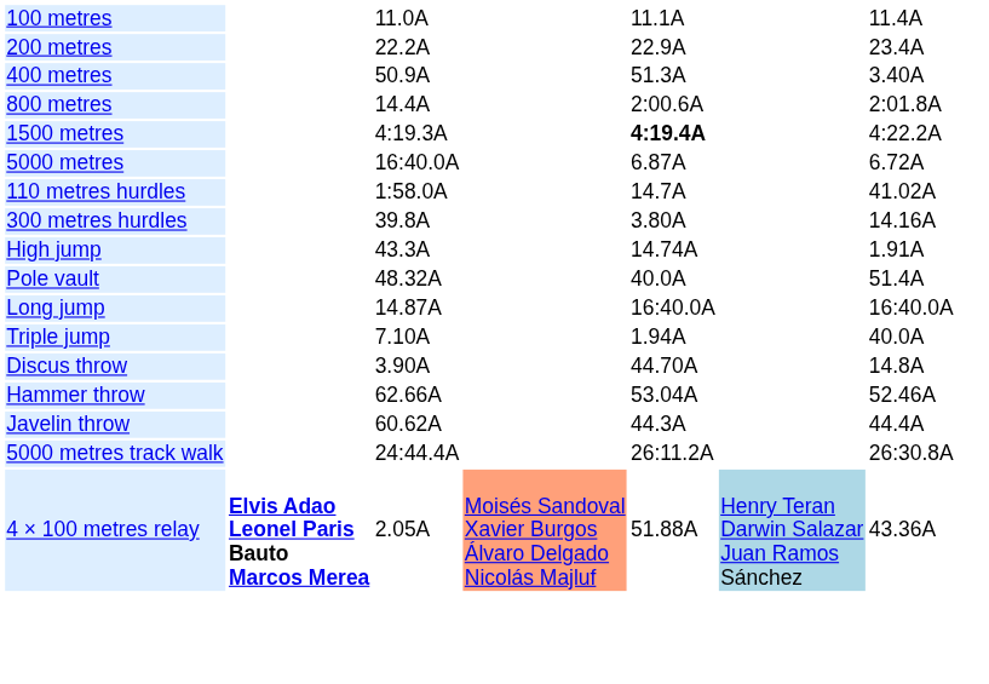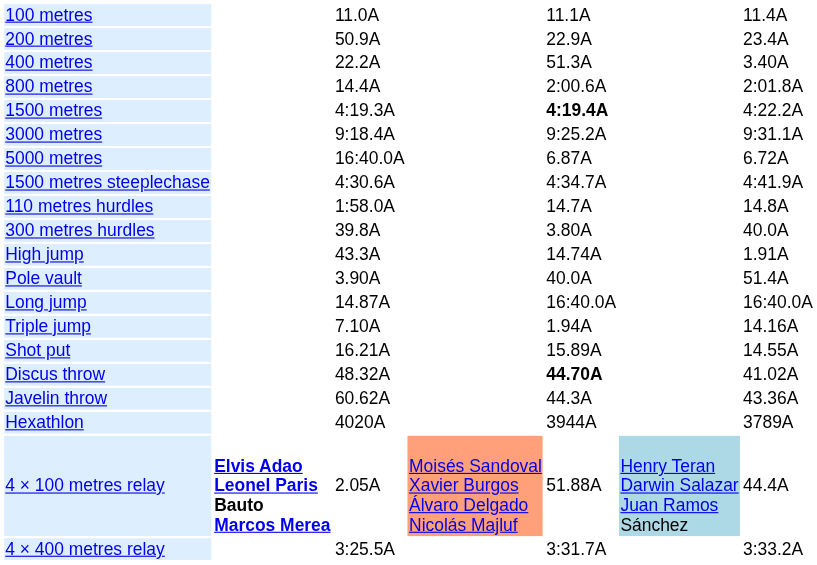200 metres | column 3: 22.2A -> 50.9A
400 metres | column 3: 50.9A -> 22.2A
+ row: 3000 metres | 9:18.4A | 9:25.2A | 9:31.1A
+ row: 1500 metres steeplechase | 4:30.6A | 4:34.7A | 4:41.9A
110 metres hurdles | column 7: 41.02A -> 14.8A
300 metres hurdles | column 7: 14.16A -> 40.0A
Pole vault | column 3: 48.32A -> 3.90A
Triple jump | column 7: 40.0A -> 14.16A
+ row: Shot put | 16.21A | 15.89A | 14.55A
Discus throw | column 3: 3.90A -> 48.32A
Discus throw | column 5: normal -> bold
Discus throw | column 7: 14.8A -> 41.02A
- row: Hammer throw | 62.66A | 53.04A | 52.46A
Javelin throw | column 7: 44.4A -> 43.36A
+ row: Hexathlon | 4020A | 3944A | 3789A
- row: 5000 metres track walk | 24:44.4A | 26:11.2A | 26:30.8A
4 × 100 metres relay | column 7: 43.36A -> 44.4A
+ row: 4 × 400 metres relay | 3:25.5A | 3:31.7A | 3:33.2A
